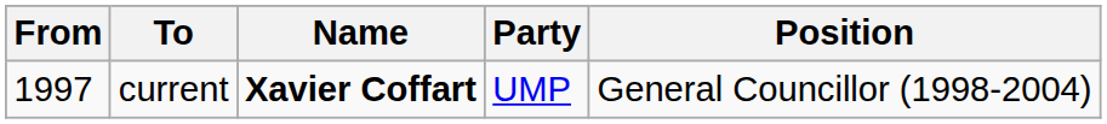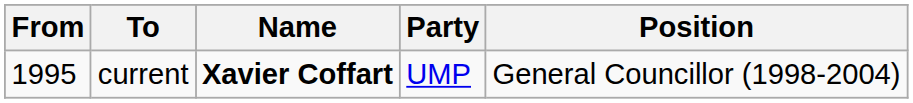current | From: 1997 -> 1995
